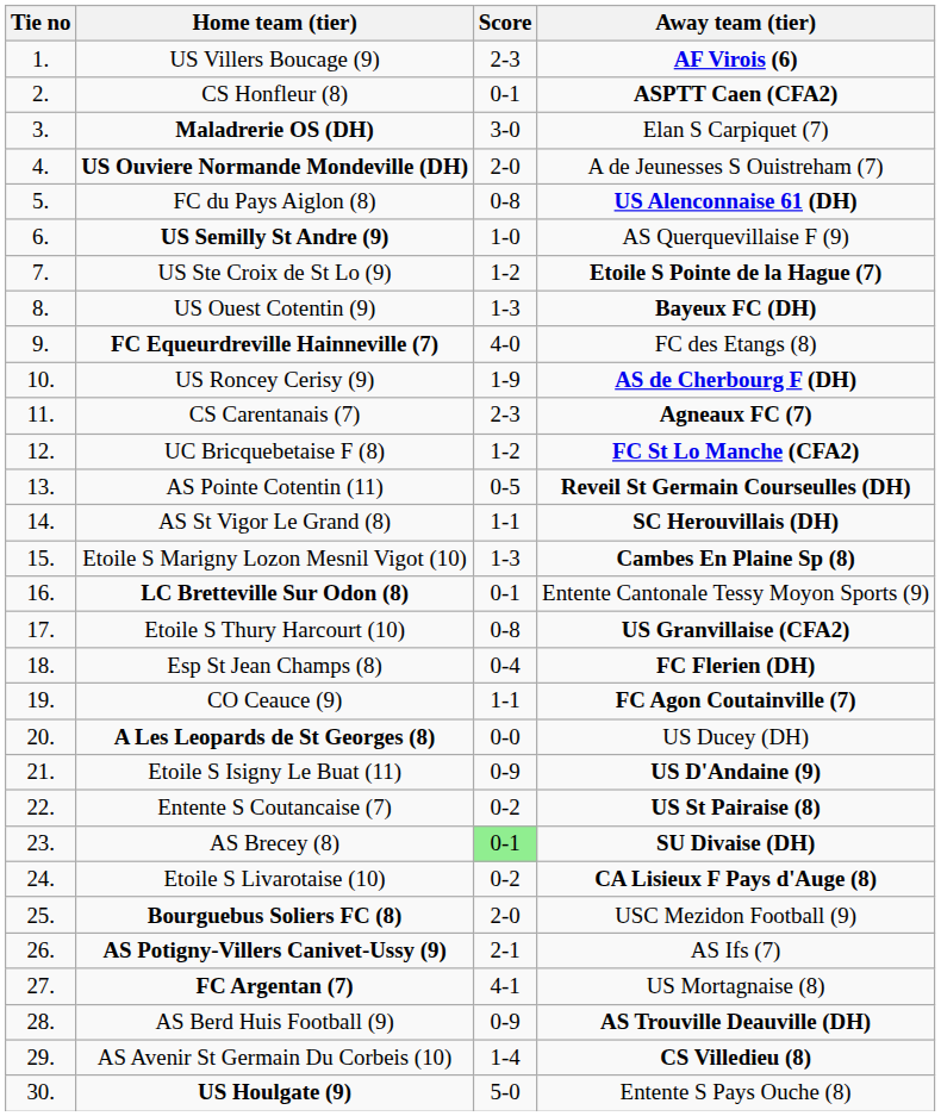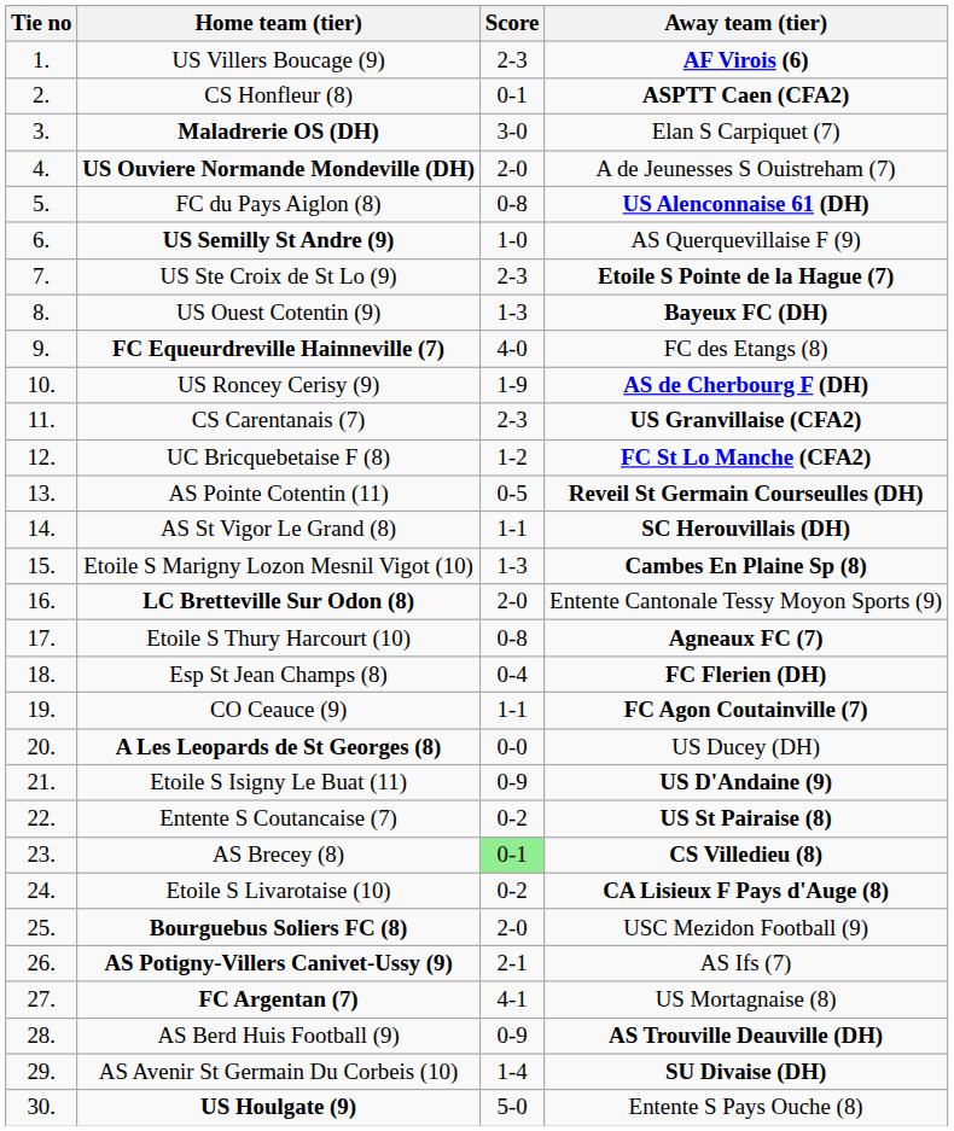US Ste Croix de St Lo (9) | Score: 1-2 -> 2-3
CS Carentanais (7) | Away team (tier): Agneaux FC (7) -> US Granvillaise (CFA2)
LC Bretteville Sur Odon (8) | Score: 0-1 -> 2-0
Etoile S Thury Harcourt (10) | Away team (tier): US Granvillaise (CFA2) -> Agneaux FC (7)
AS Brecey (8) | Away team (tier): SU Divaise (DH) -> CS Villedieu (8)
AS Avenir St Germain Du Corbeis (10) | Away team (tier): CS Villedieu (8) -> SU Divaise (DH)
